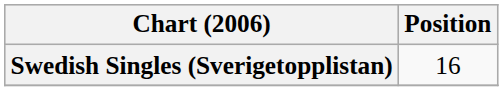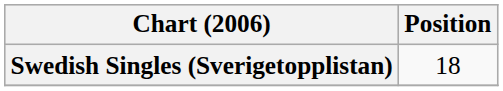Swedish Singles (Sverigetopplistan) | Position: 16 -> 18
